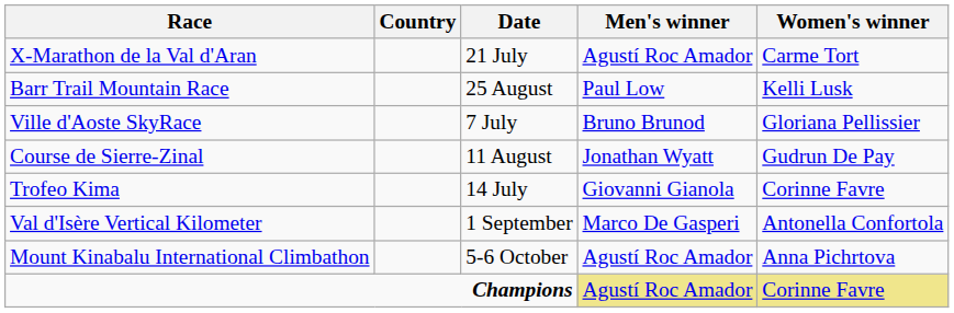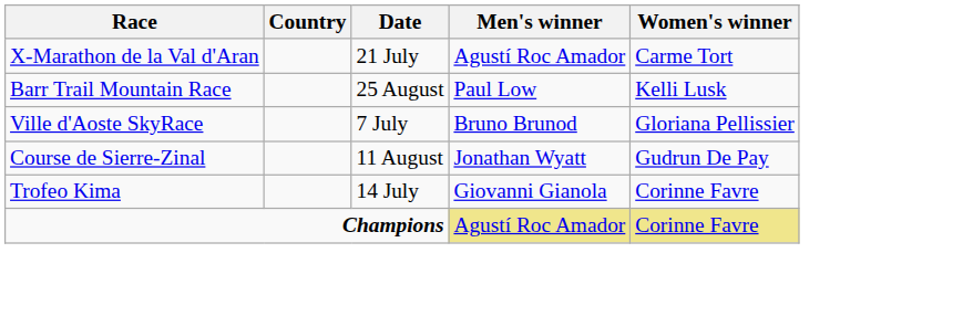- row: Val d'Isère Vertical Kilometer | 1 September | Marco De Gasperi | Antonella Confortola
- row: Mount Kinabalu International Climbathon | 5-6 October | Agustí Roc Amador | Anna Pichrtova
